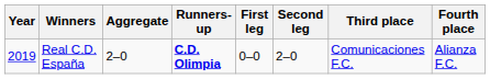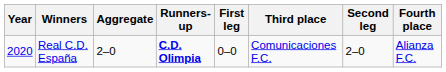columns swapped: Second leg <-> Third place
Real C.D. España | Year: 2019 -> 2020
